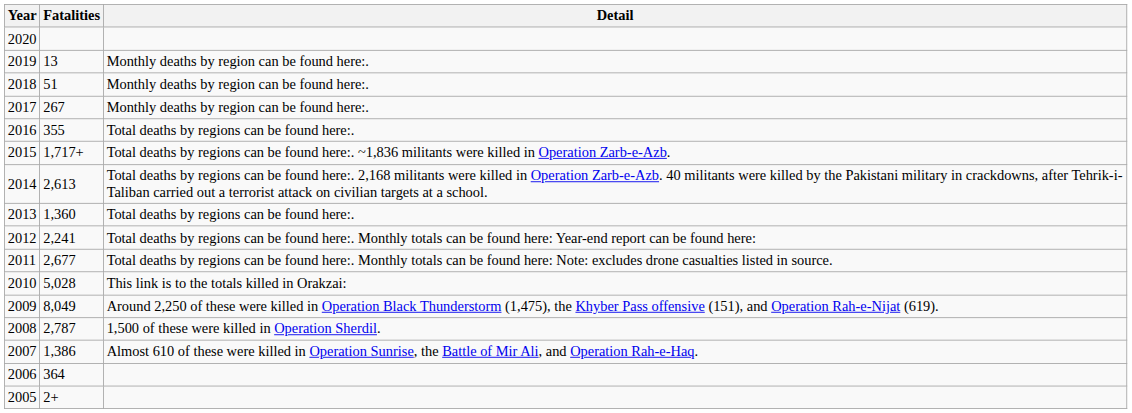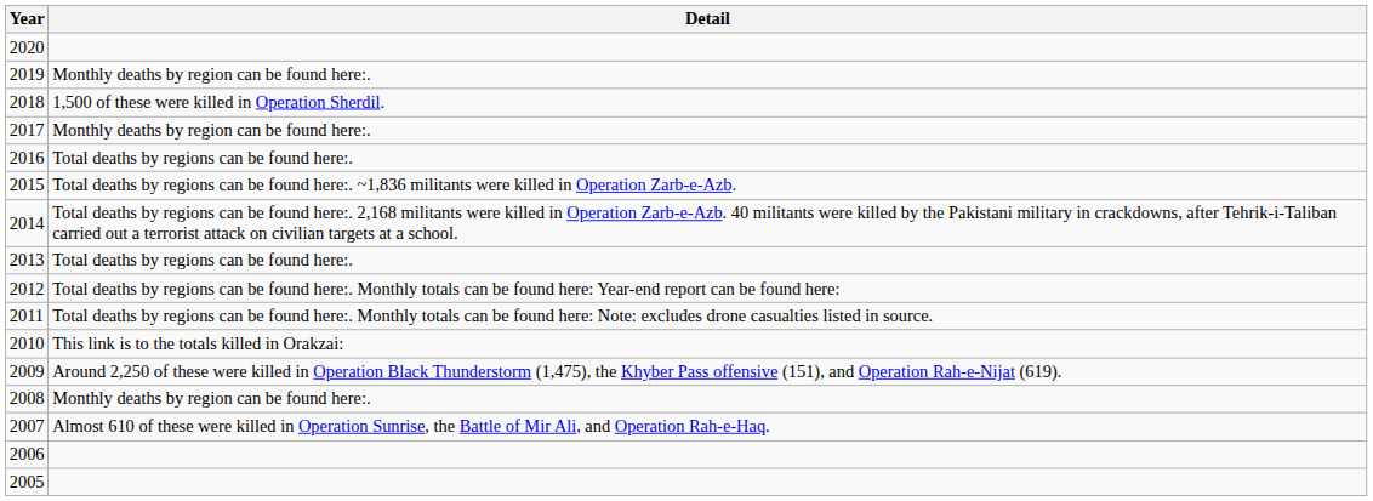- column: Fatalities | 13 | 51 | 267 | 355 | 1,717+ | 2,613 | 1,360 | 2,241 | 2,677 | 5,028 | 8,049 | 2,787 | 1,386 | 364 | 2+
2018 | Detail: Monthly deaths by region can be found here:. -> 1,500 of these were killed in Operation Sherdil.
2008 | Detail: 1,500 of these were killed in Operation Sherdil. -> Monthly deaths by region can be found here:.
